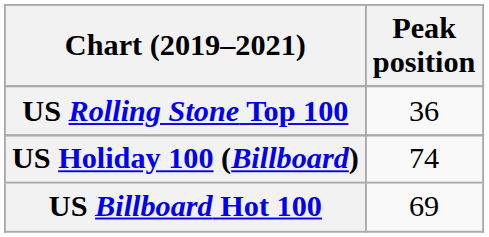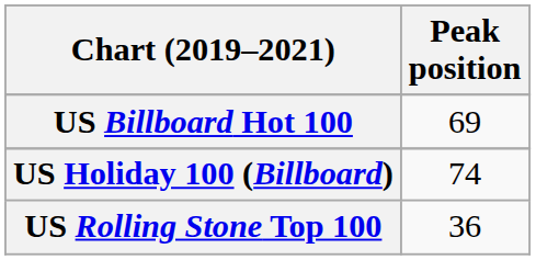rows swapped: US Billboard Hot 100 <-> US Rolling Stone Top 100
